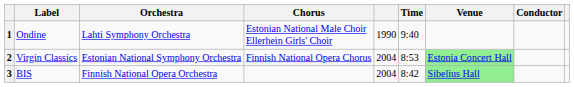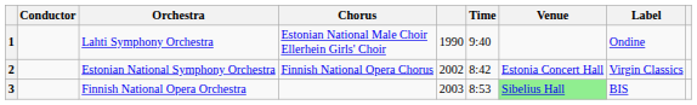columns swapped: Conductor <-> Label
2 | column 5: 2004 -> 2002
2 | Time: 8:53 -> 8:42
2 | Venue: lightgreen background -> no background
3 | column 5: 2004 -> 2003
3 | Time: 8:42 -> 8:53
